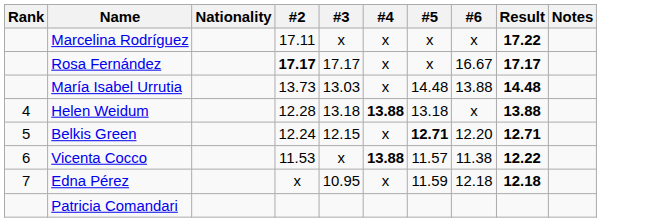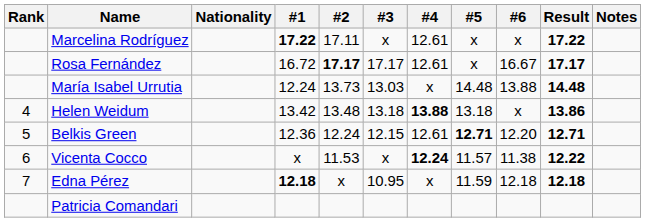+ column: #1 | 17.22 | 16.72 | 12.24 | 13.42 | 12.36 | x | 12.18
Marcelina Rodríguez | #4: x -> 12.61
Rosa Fernández | #4: x -> 12.61
Helen Weidum | #2: 12.28 -> 13.48
Helen Weidum | Result: 13.88 -> 13.86
Belkis Green | #4: x -> 12.61
Vicenta Cocco | #4: 13.88 -> 12.24
